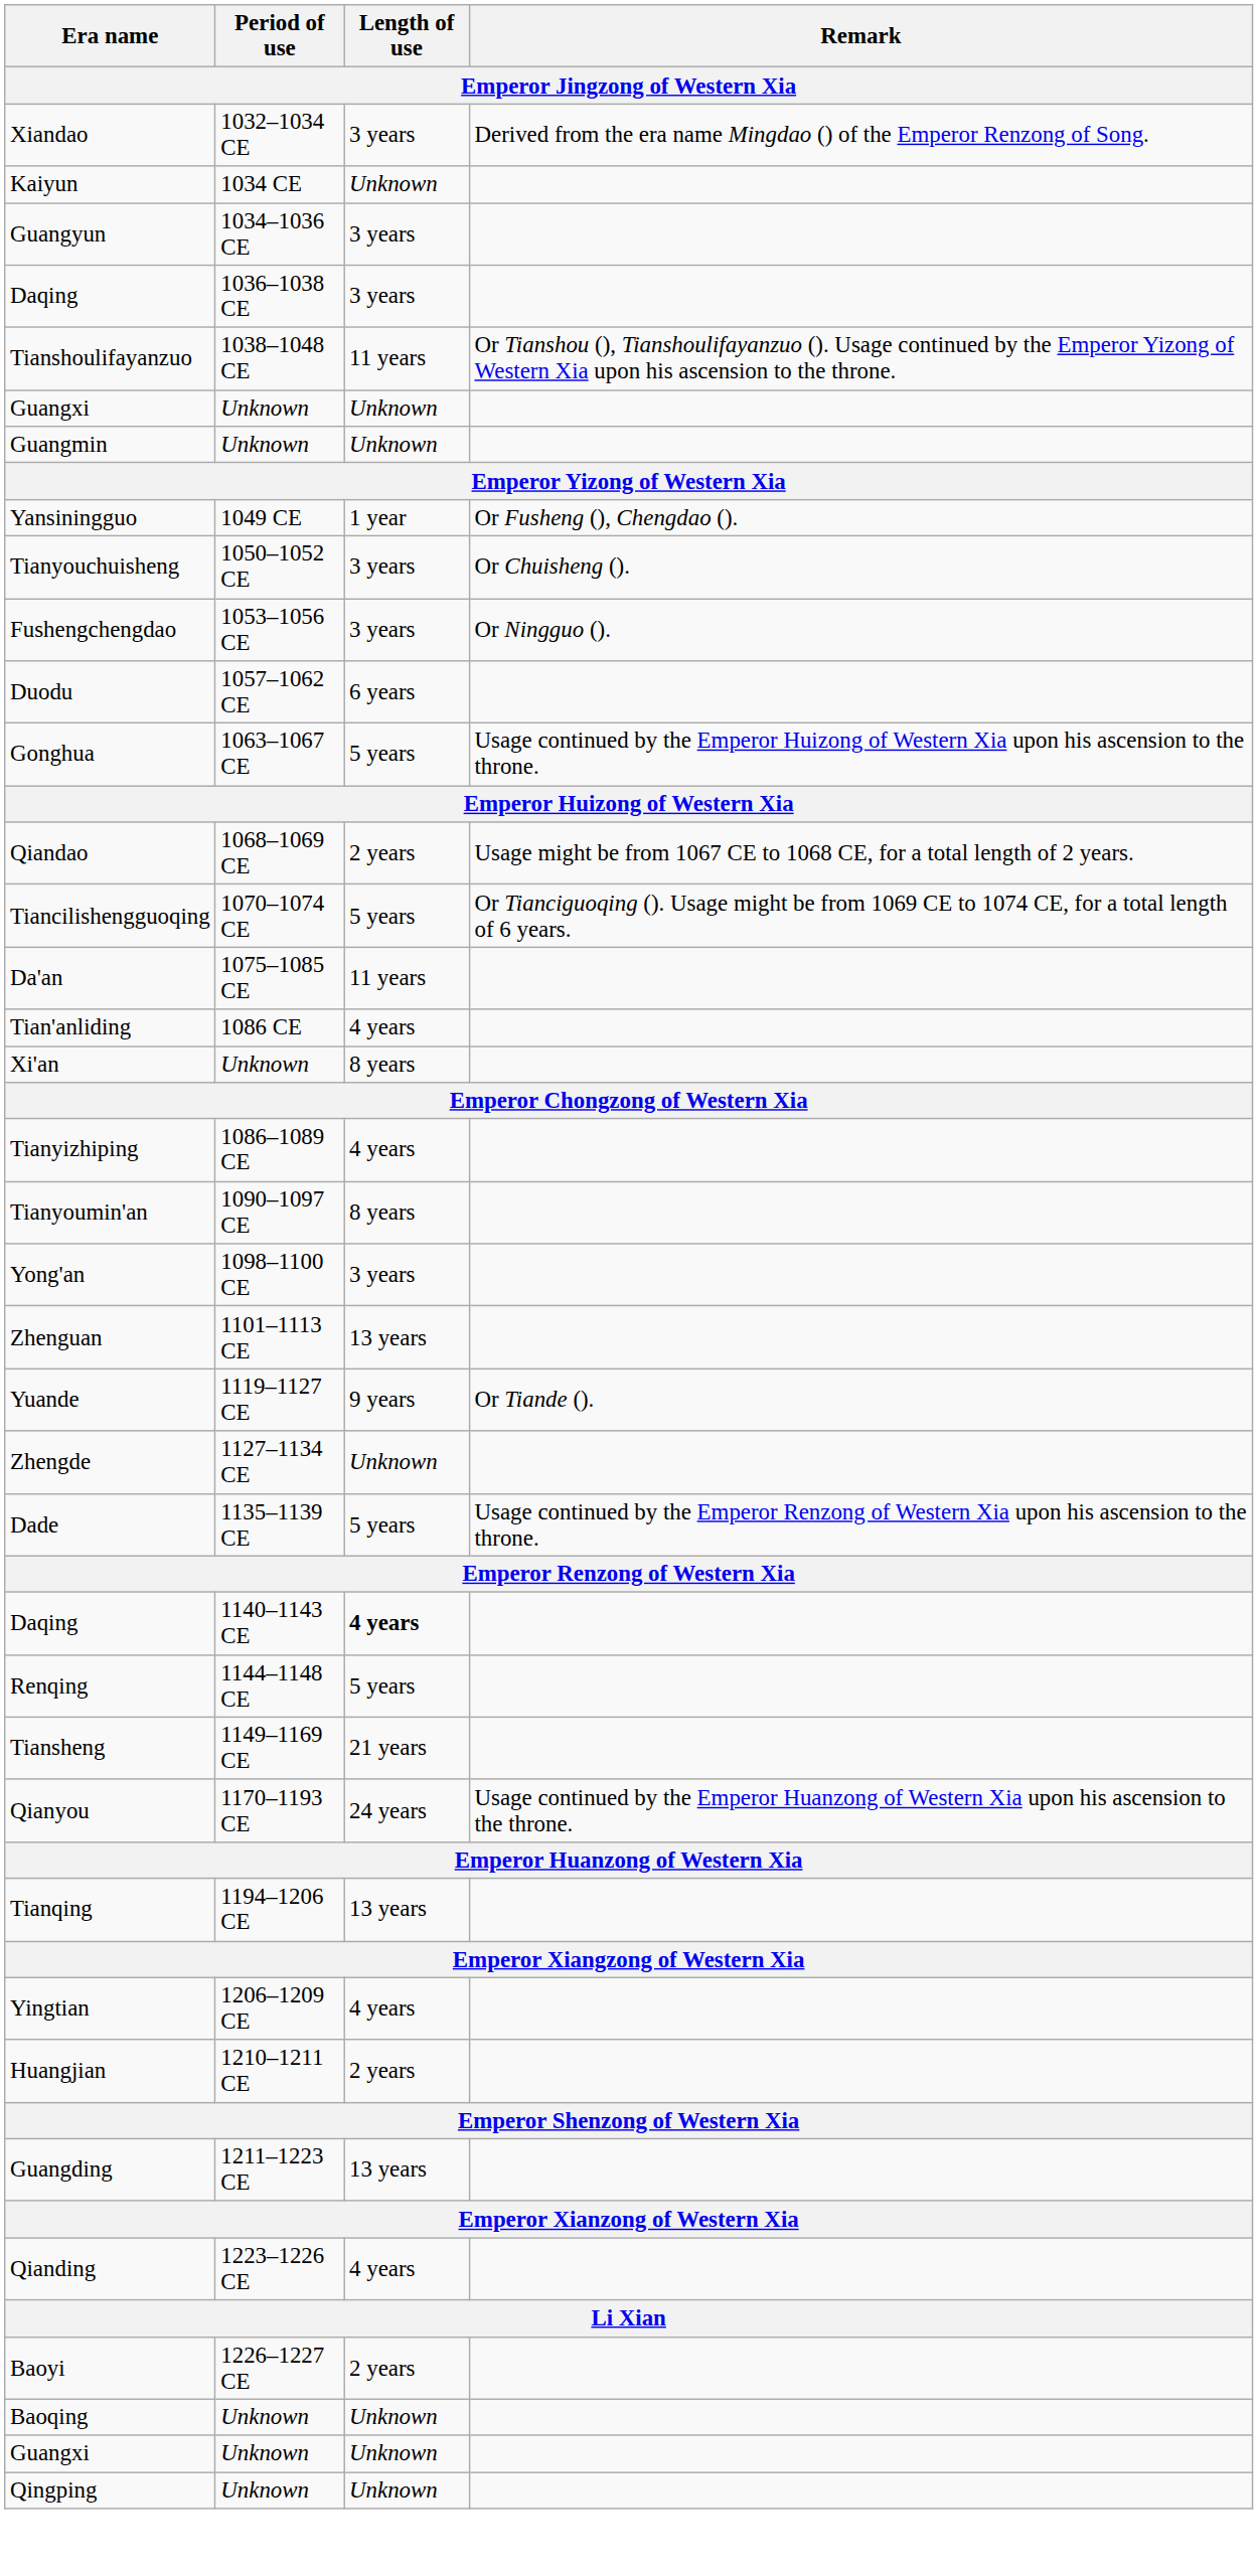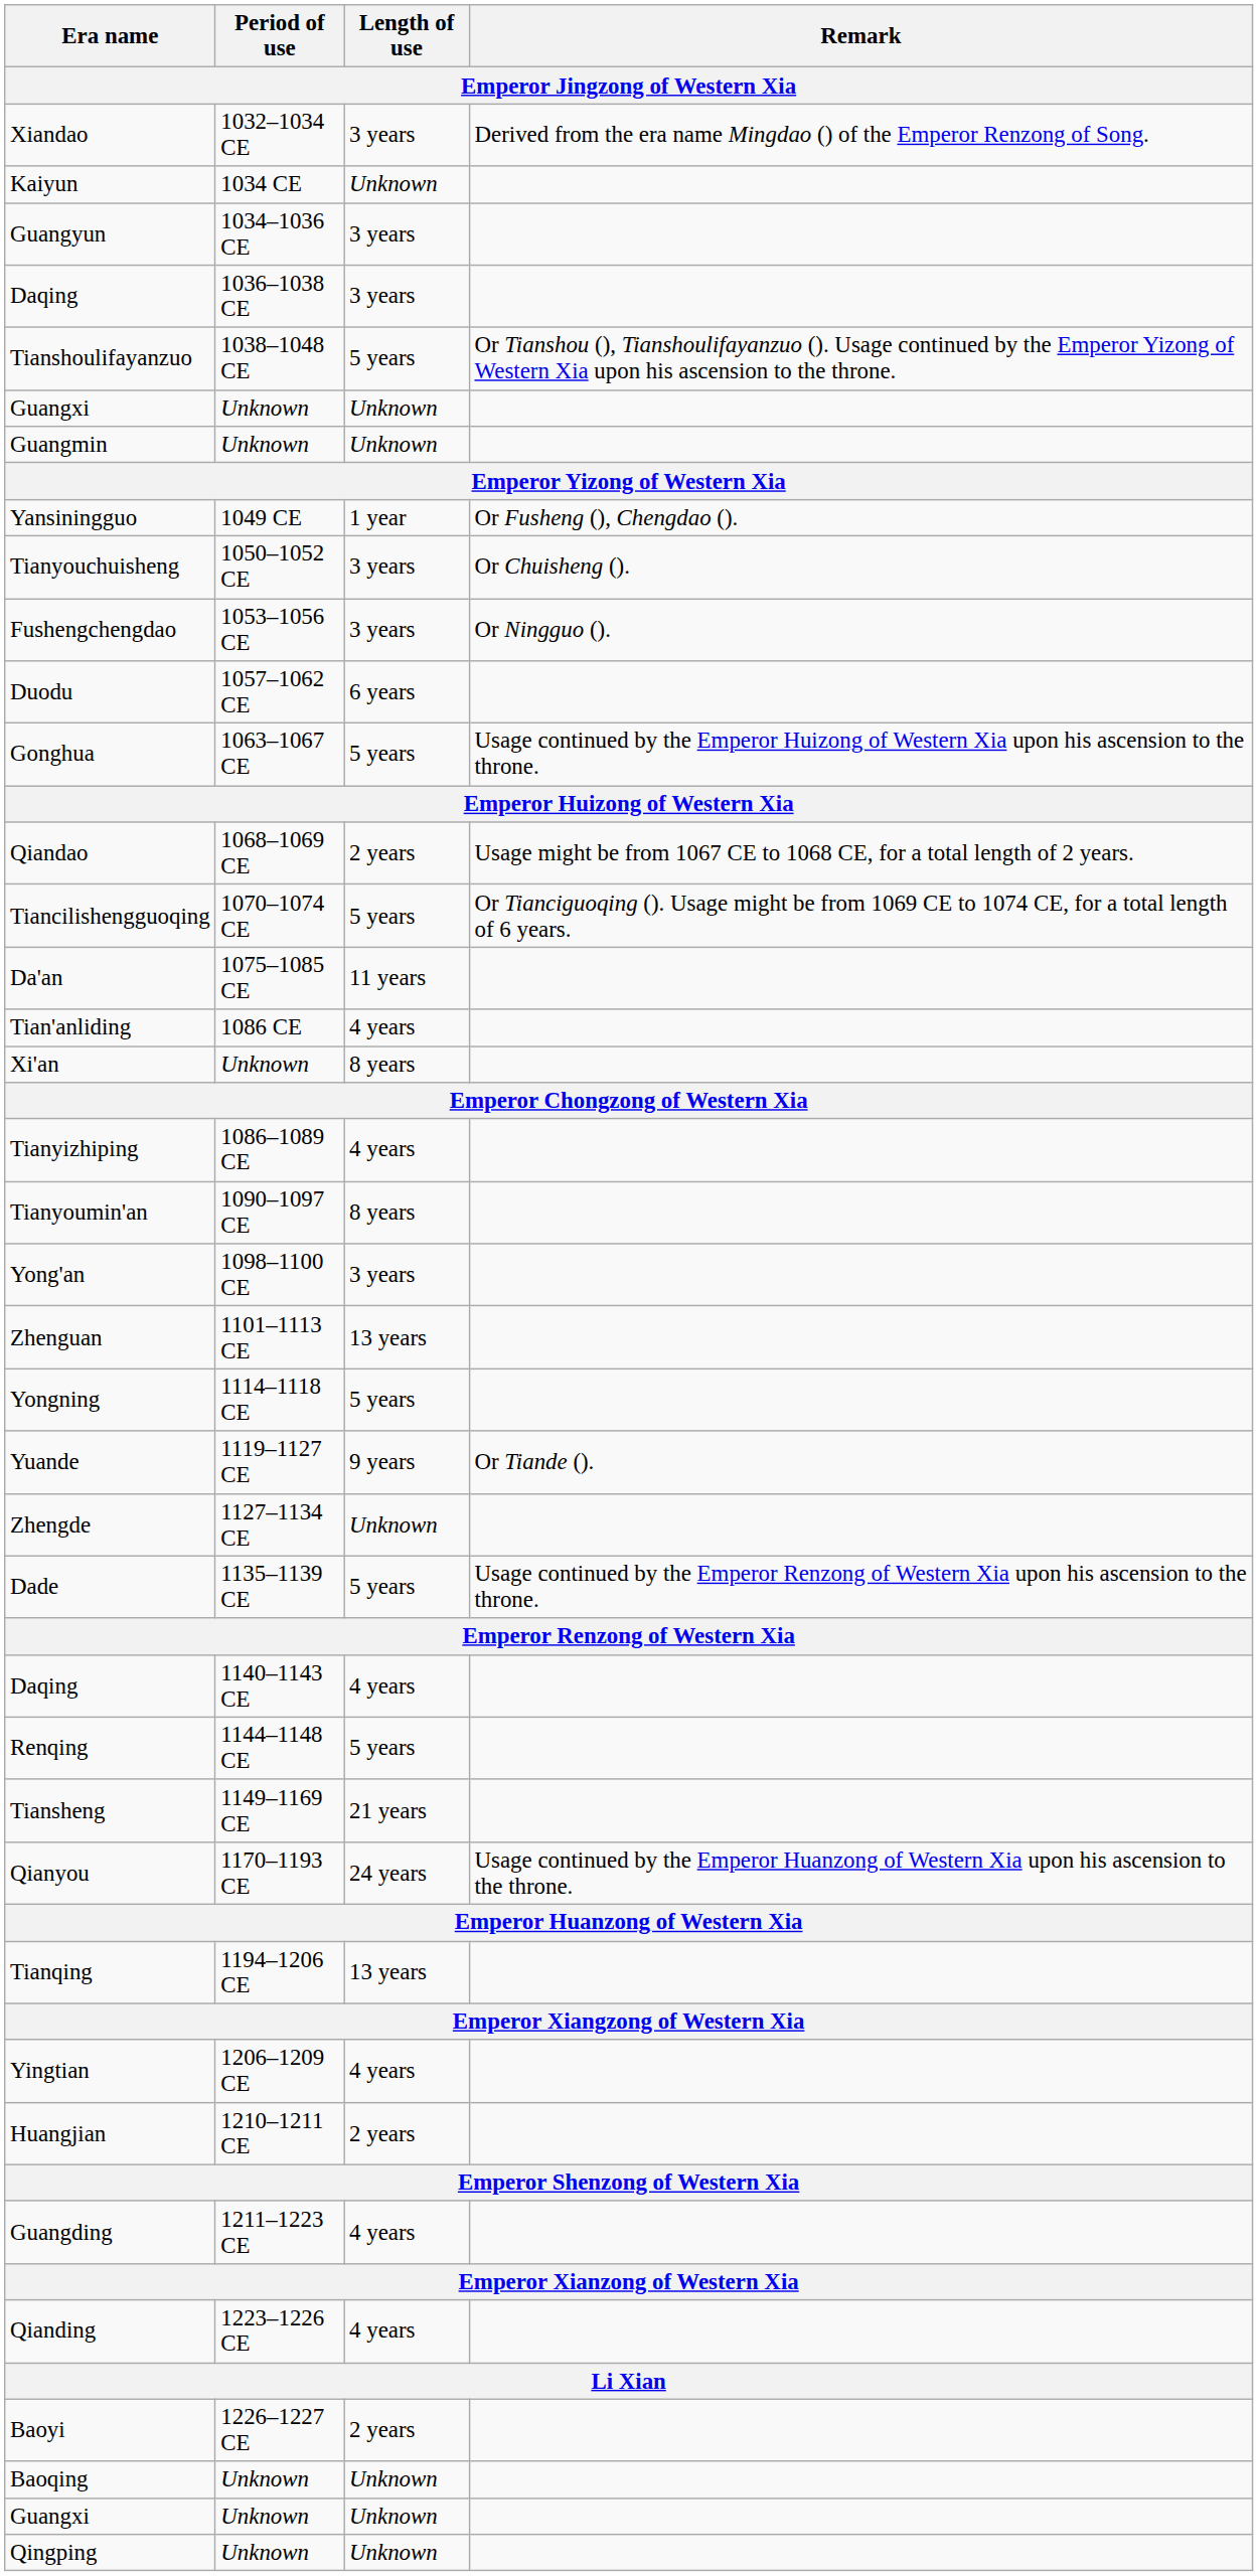Tianshoulifayanzuo | Length of use: 11 years -> 5 years
+ row: Yongning | 1114–1118 CE | 5 years
Daqing / 1140–1143 CE | Length of use: bold -> normal
Guangding | Length of use: 13 years -> 4 years
